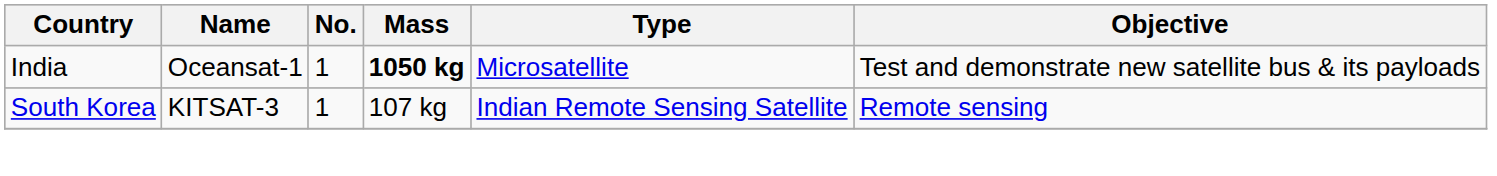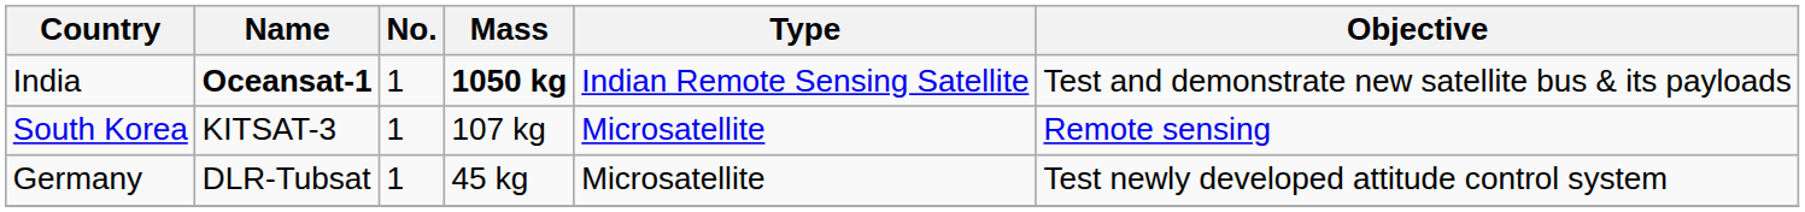India | Name: normal -> bold
India | Type: Microsatellite -> Indian Remote Sensing Satellite
South Korea | Type: Indian Remote Sensing Satellite -> Microsatellite
+ row: Germany | DLR-Tubsat | 1 | 45 kg | Microsatellite | Test newly developed attitude control system
